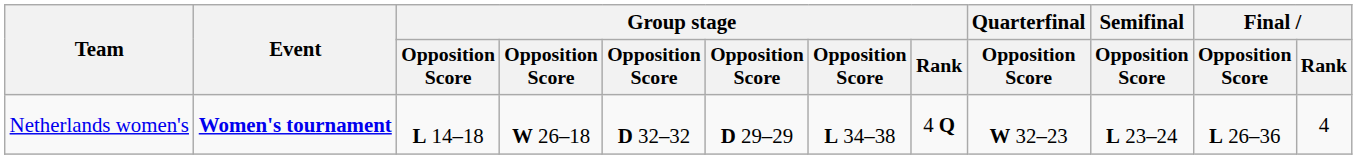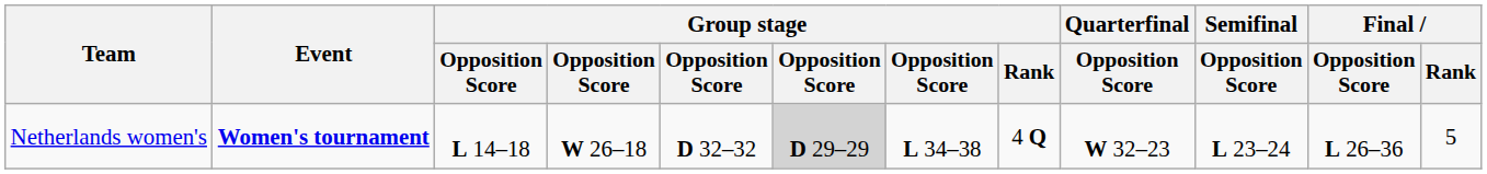Netherlands women's | column 6: no background -> lightgrey background
Netherlands women's | Final / Rank: 4 -> 5
